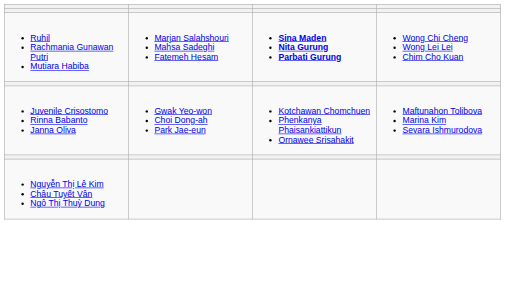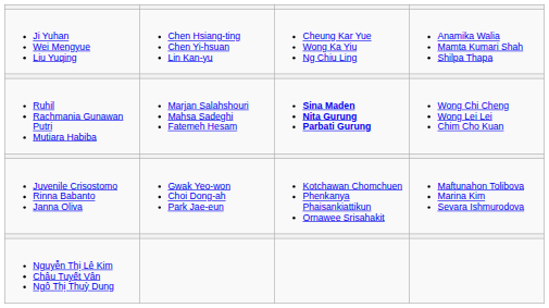+ row: Ji Yuhan Wei Mengyue Liu Yuqing | Chen Hsiang-ting Chen Yi-hsuan Lin Kan-yu | Cheung Kar Yue Wong Ka Yiu Ng Chiu Ling | Anamika Walia Mamta Kumari Shah Shilpa Thapa
